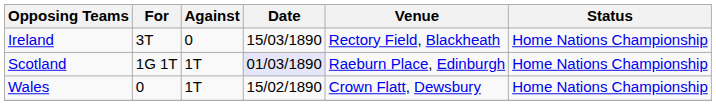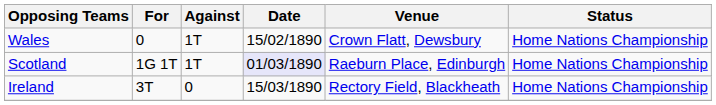rows swapped: Wales <-> Ireland
